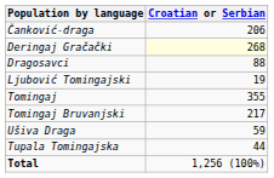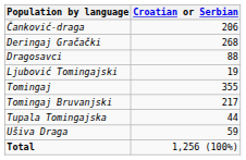Deringaj Gračački | Croatian or Serbian: lightyellow background -> no background
rows swapped: Tupala Tomingajska <-> Ušiva Draga
